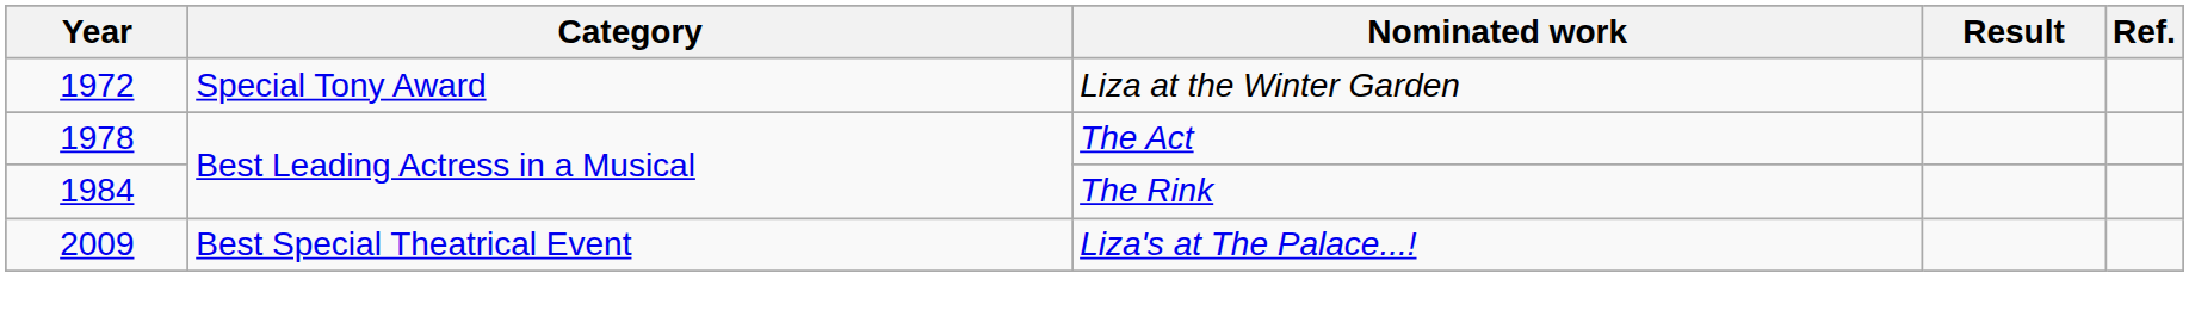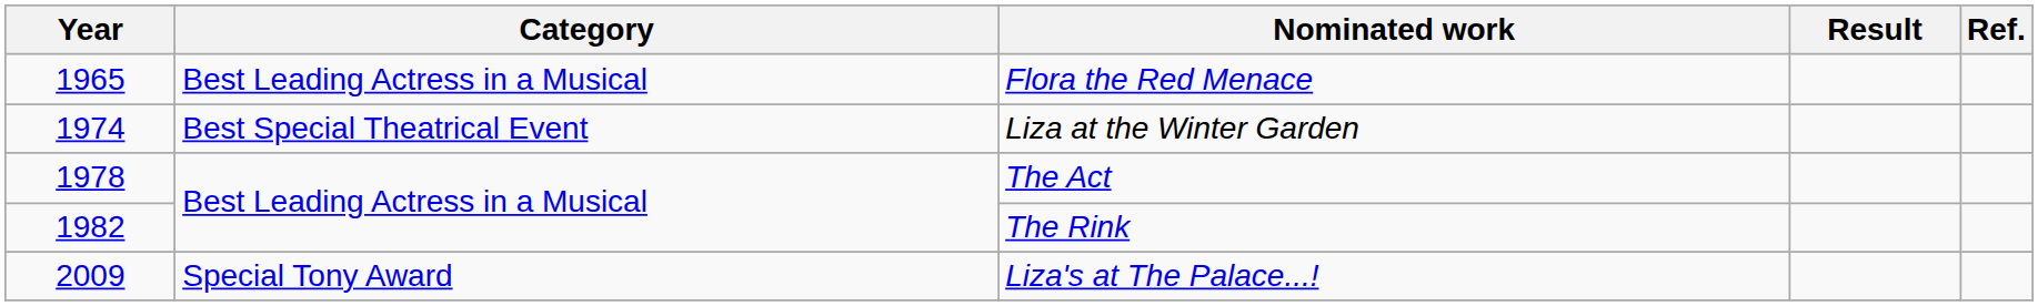+ row: 1965 | Best Leading Actress in a Musical | Flora the Red Menace
Liza at the Winter Garden | Year: 1972 -> 1974
Liza at the Winter Garden | Category: Special Tony Award -> Best Special Theatrical Event
The Rink | Year: 1984 -> 1982
Liza's at The Palace...! | Category: Best Special Theatrical Event -> Special Tony Award
